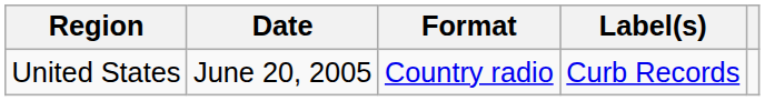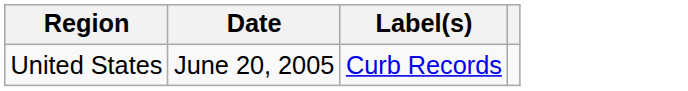- column: Format | Country radio
